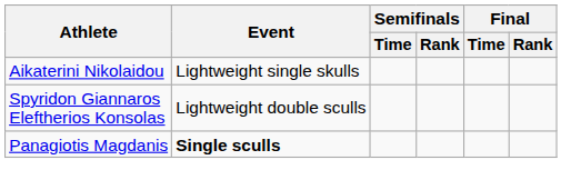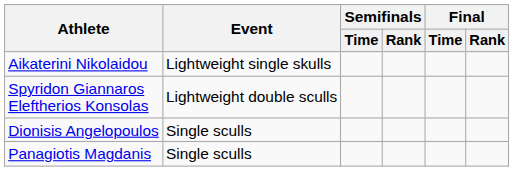+ row: Dionisis Angelopoulos | Single sculls
Panagiotis Magdanis | Event: bold -> normal
